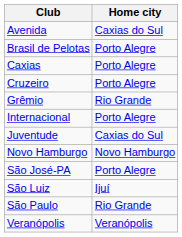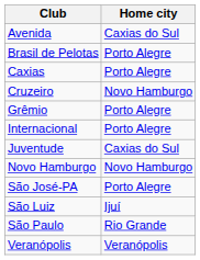Cruzeiro | Home city: Porto Alegre -> Novo Hamburgo
Grêmio | Home city: Rio Grande -> Porto Alegre
